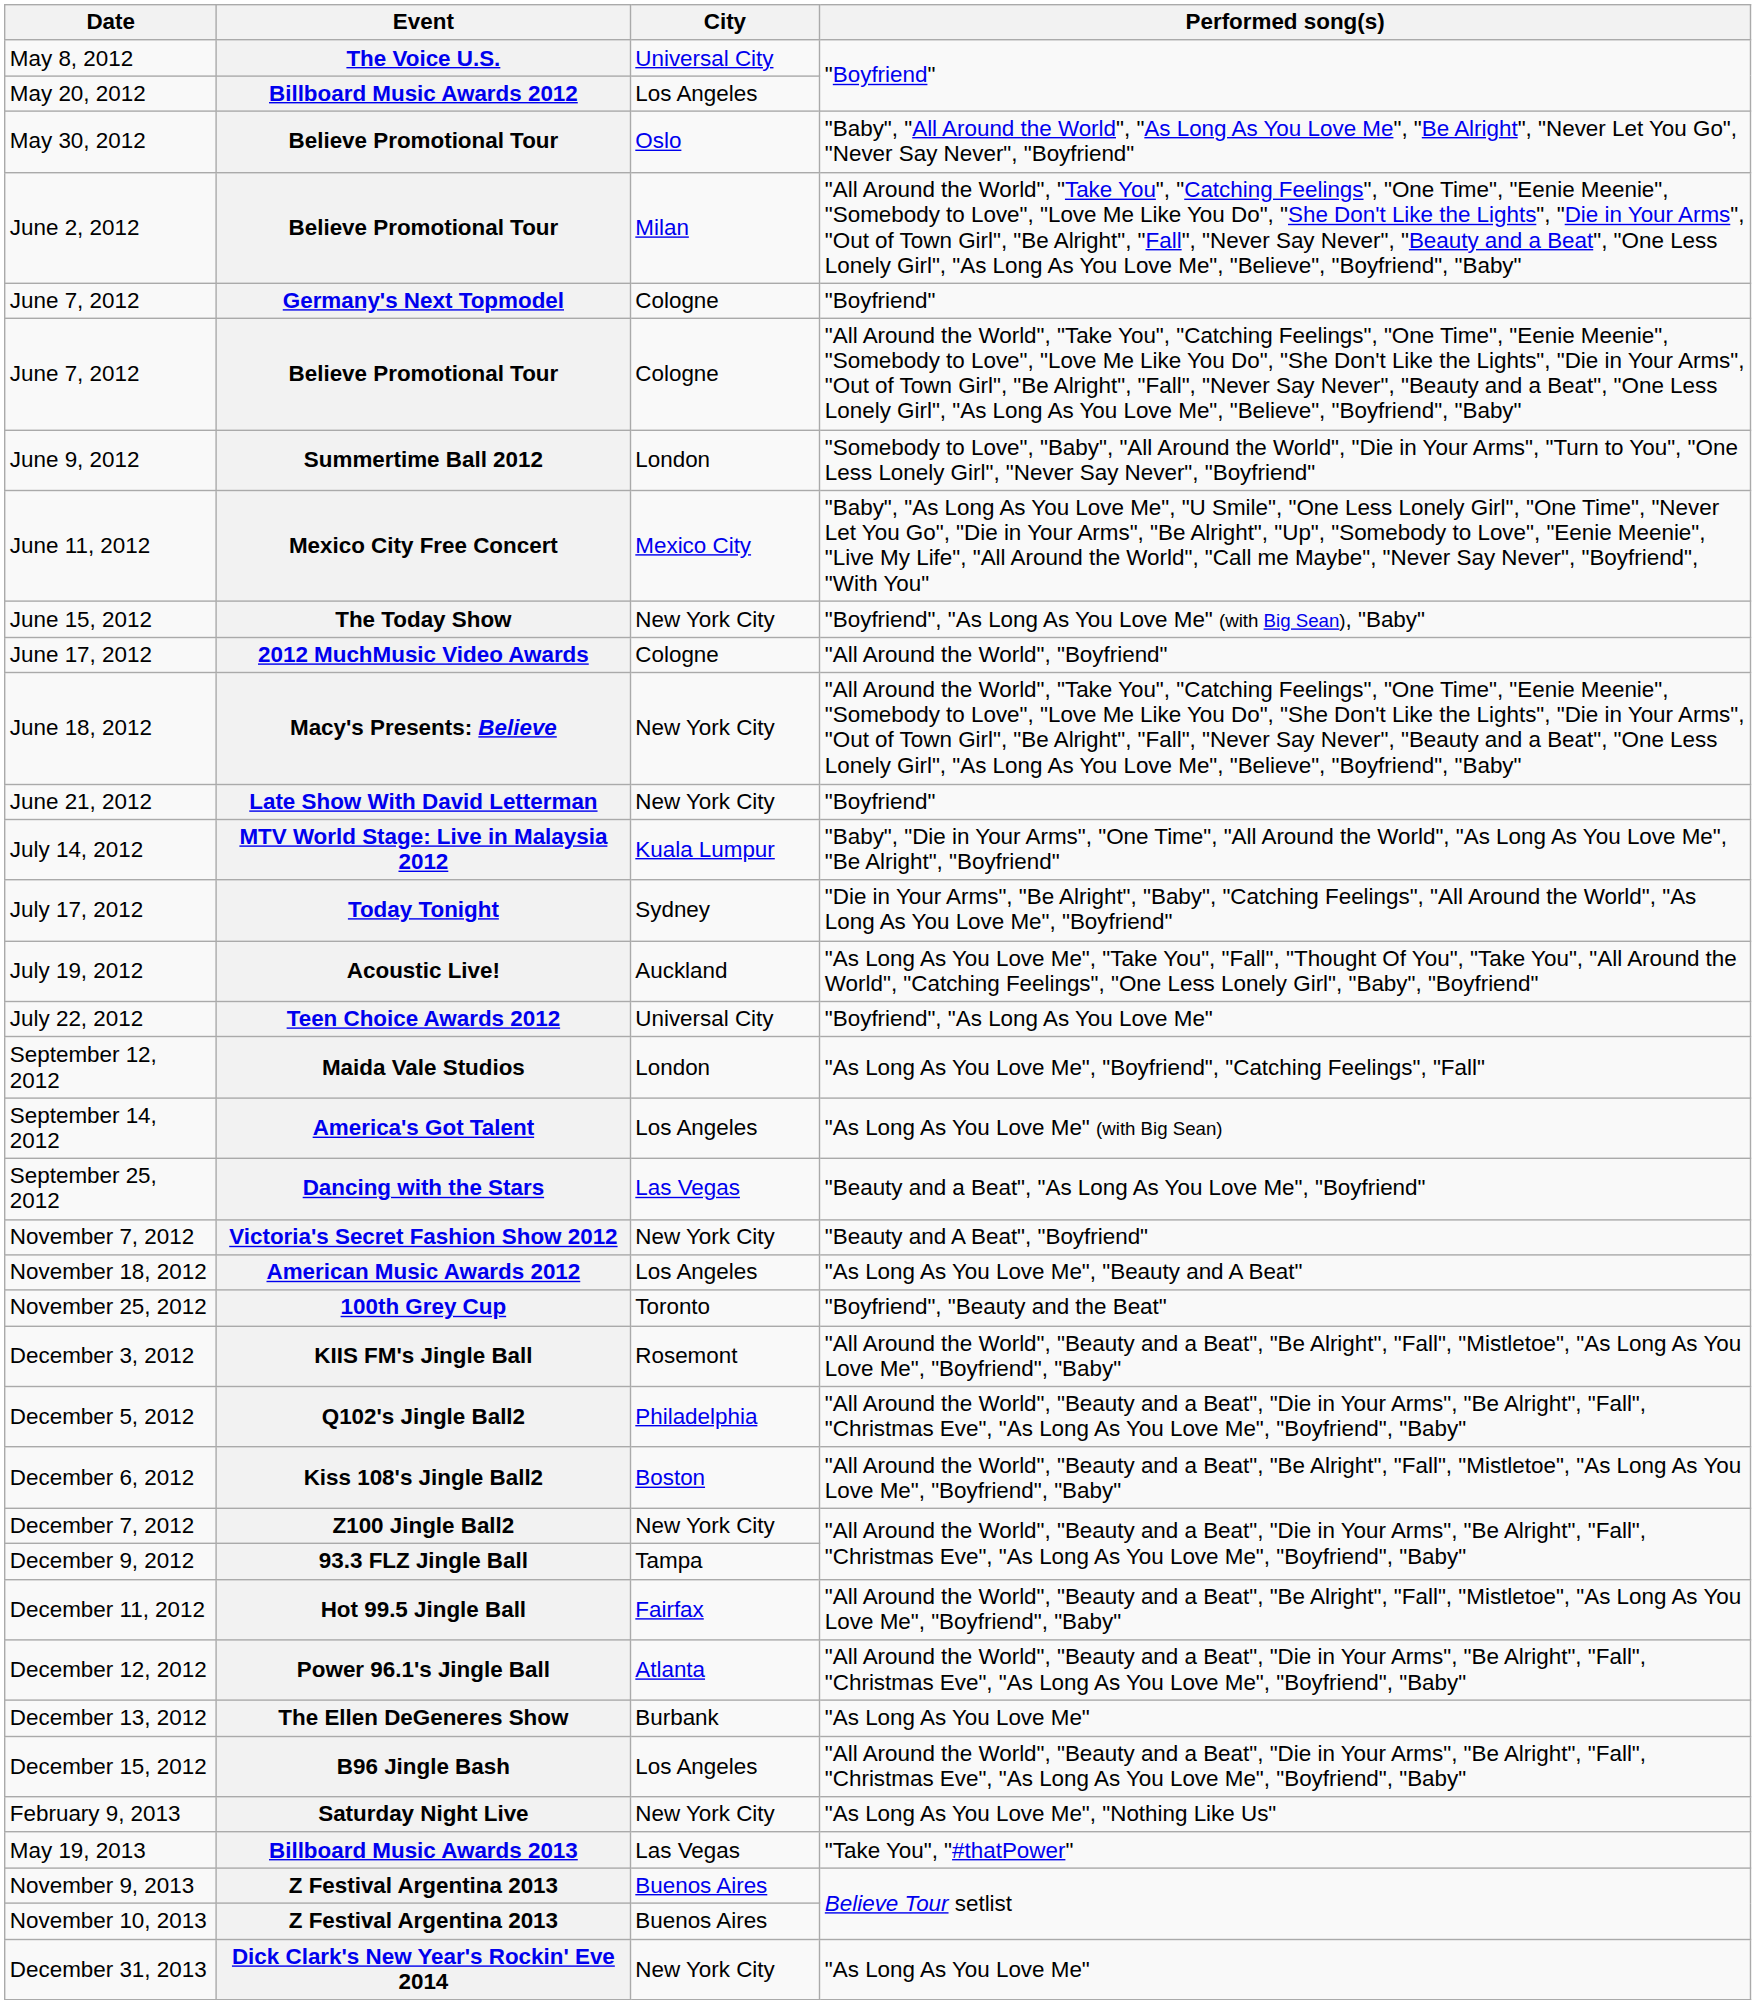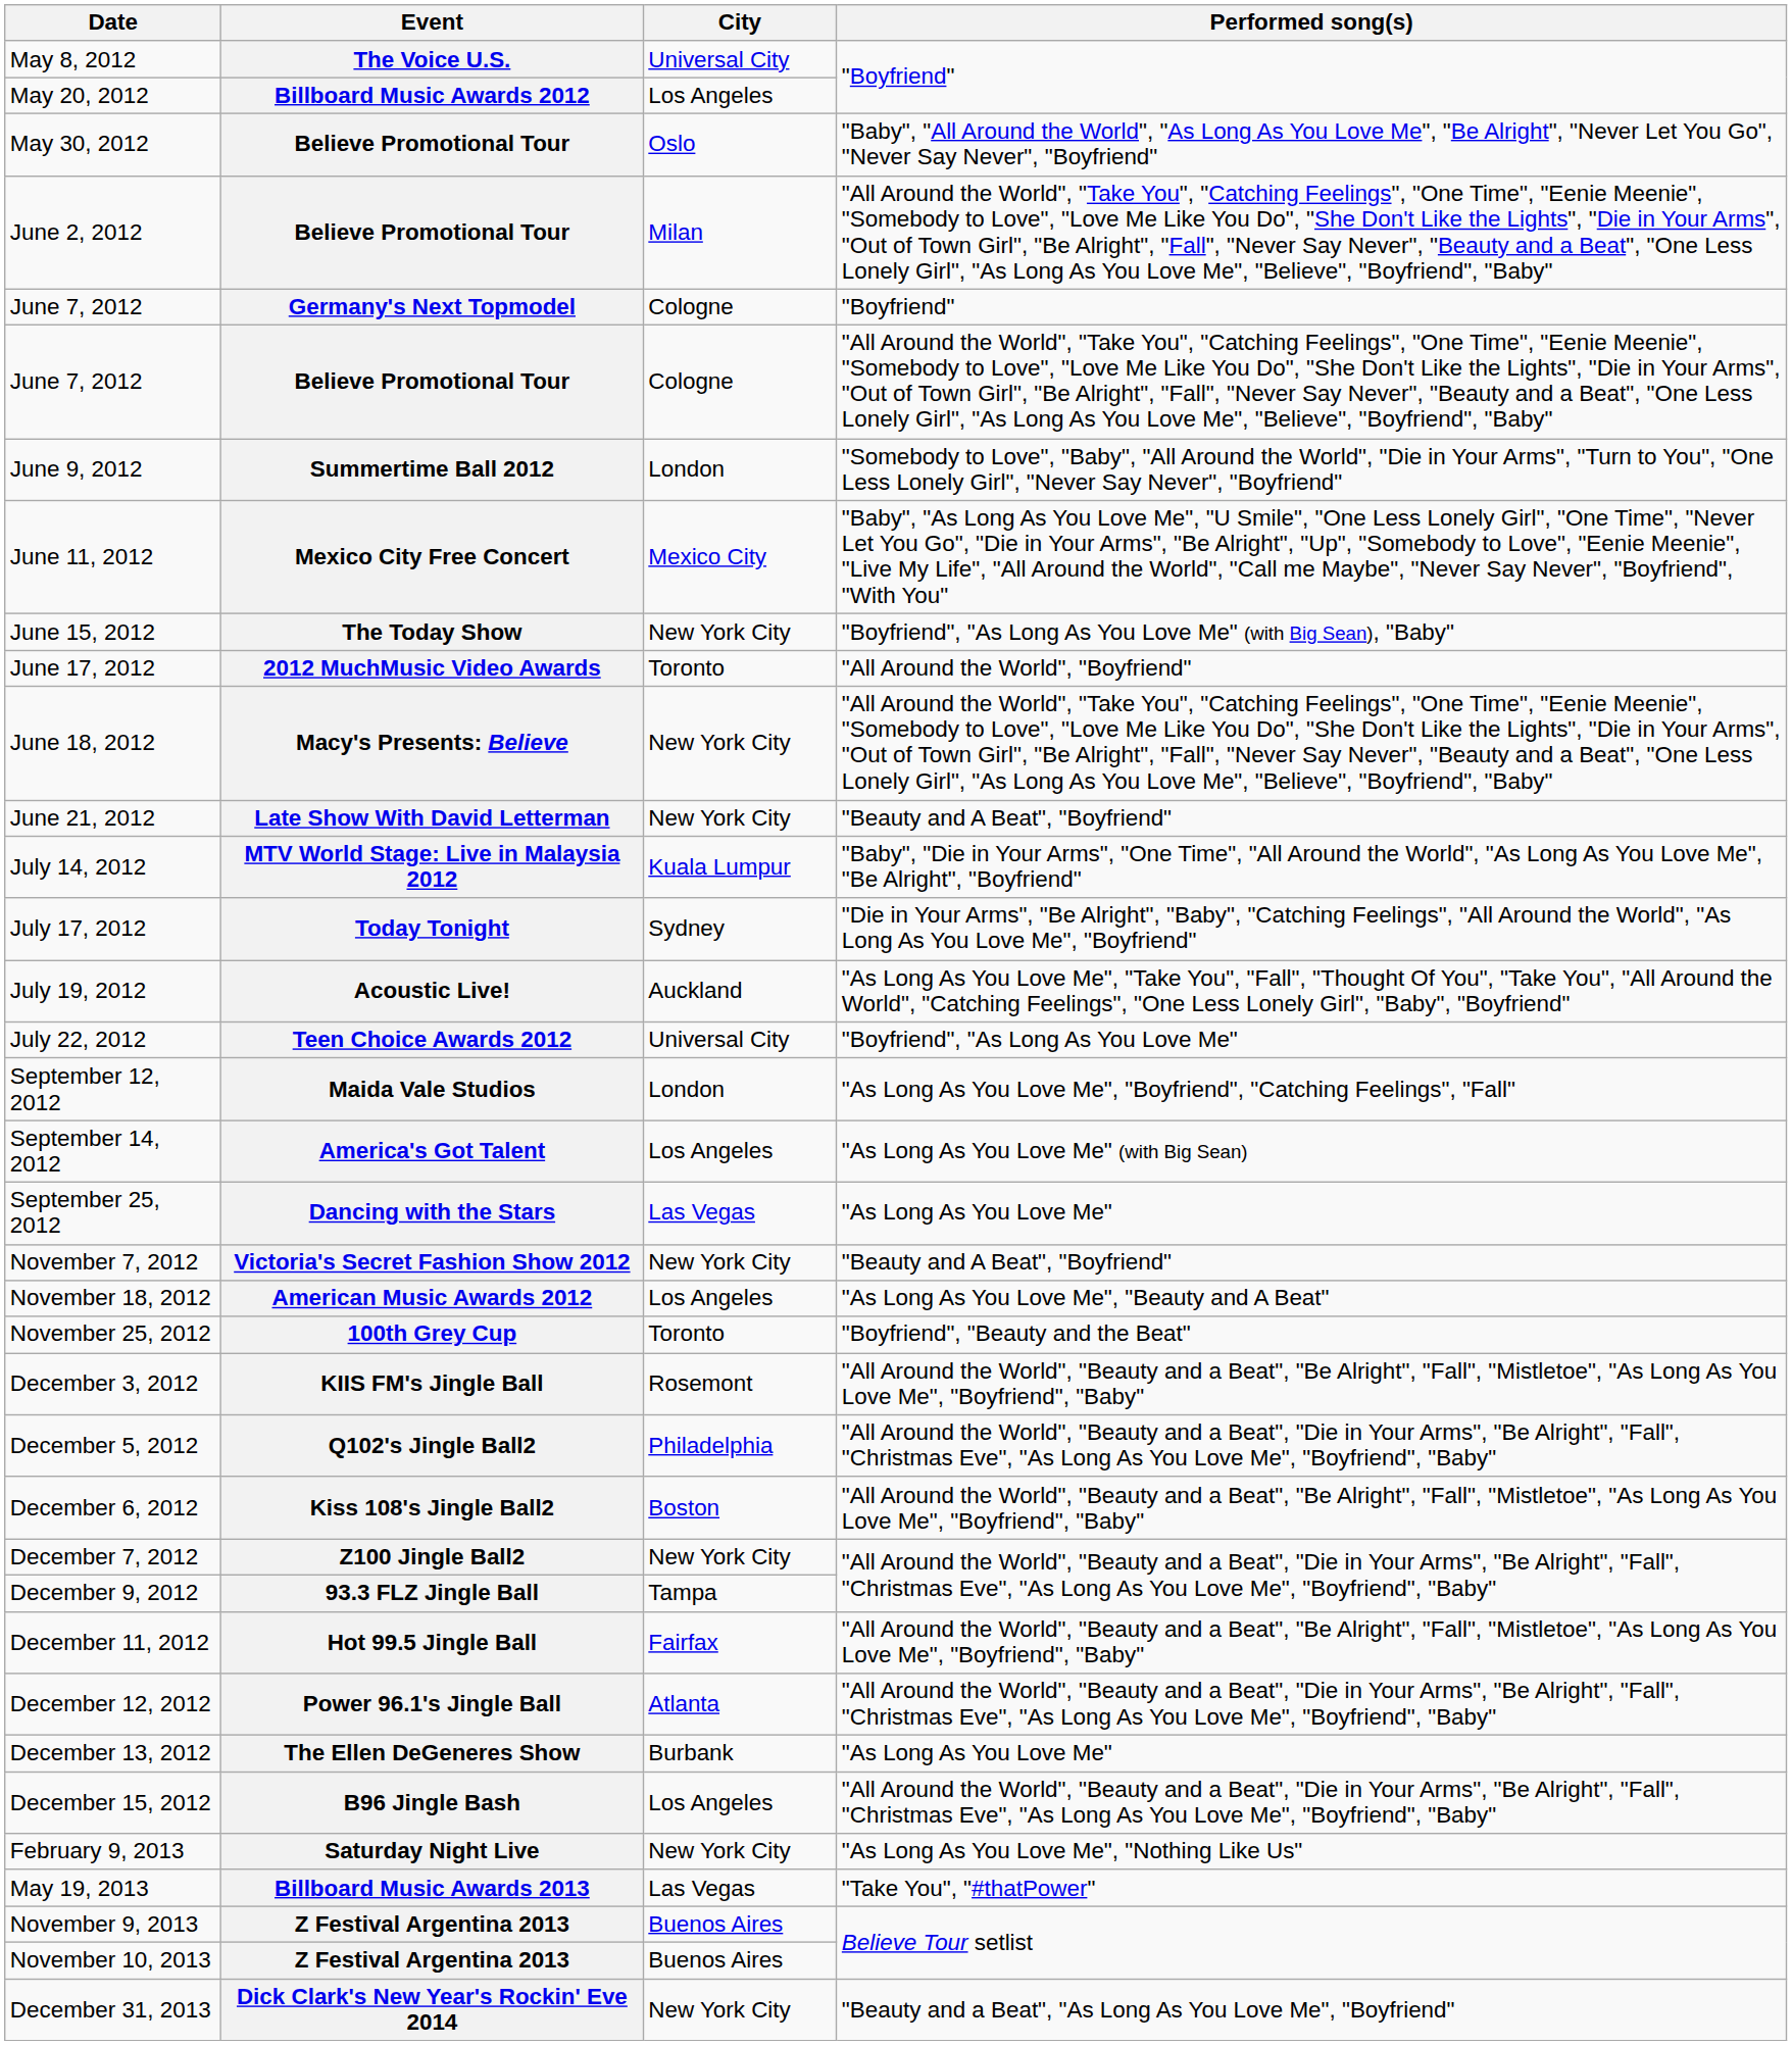2012 MuchMusic Video Awards | City: Cologne -> Toronto
Late Show With David Letterman | Performed song(s): "Boyfriend" -> "Beauty and A Beat", "Boyfriend"
Dancing with the Stars | Performed song(s): "Beauty and a Beat", "As Long As You Love Me", "Boyfriend" -> "As Long As You Love Me"
Dick Clark's New Year's Rockin' Eve 2014 | Performed song(s): "As Long As You Love Me" -> "Beauty and a Beat", "As Long As You Love Me", "Boyfriend"
